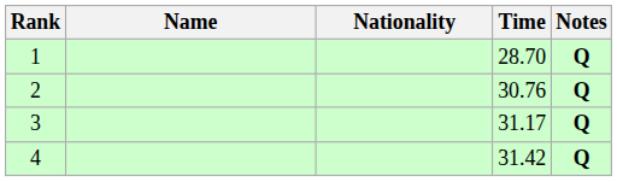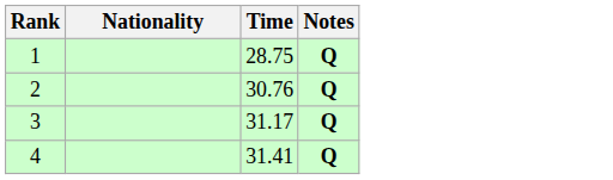- column: Name
1 | Time: 28.70 -> 28.75
4 | Time: 31.42 -> 31.41
